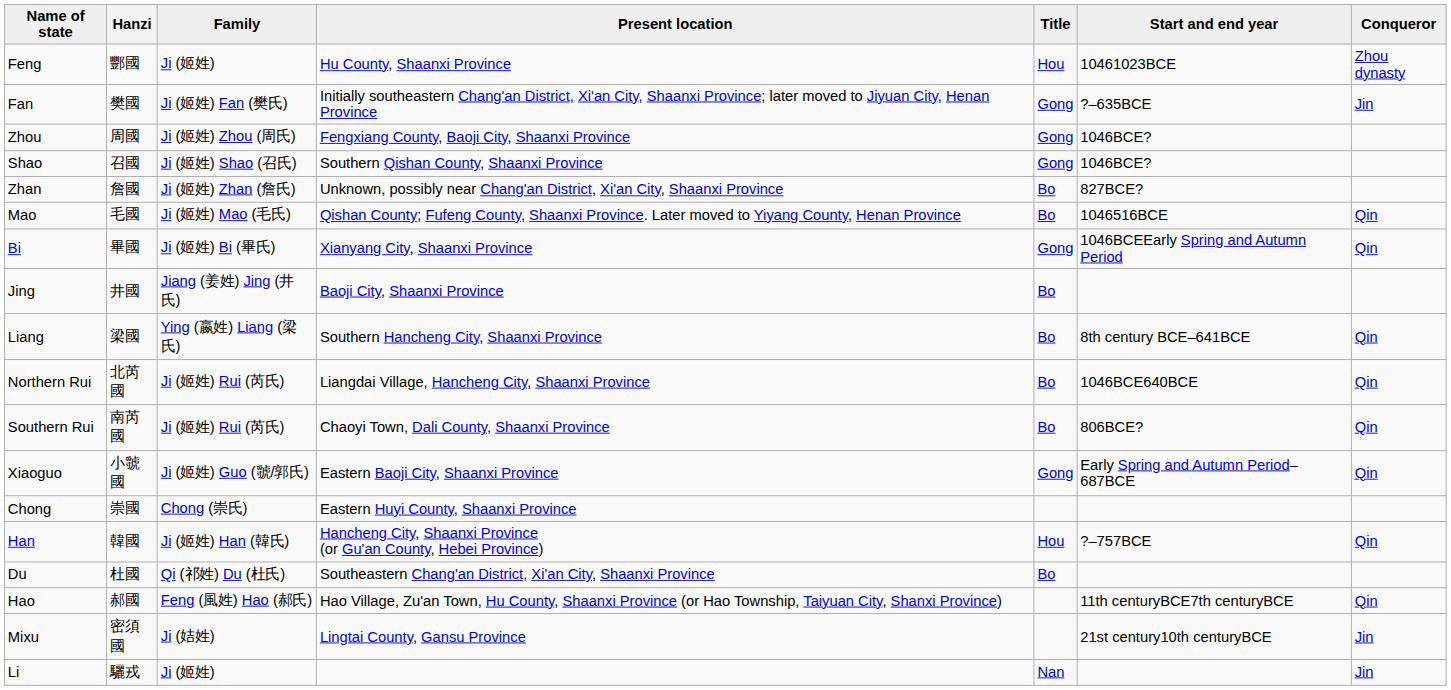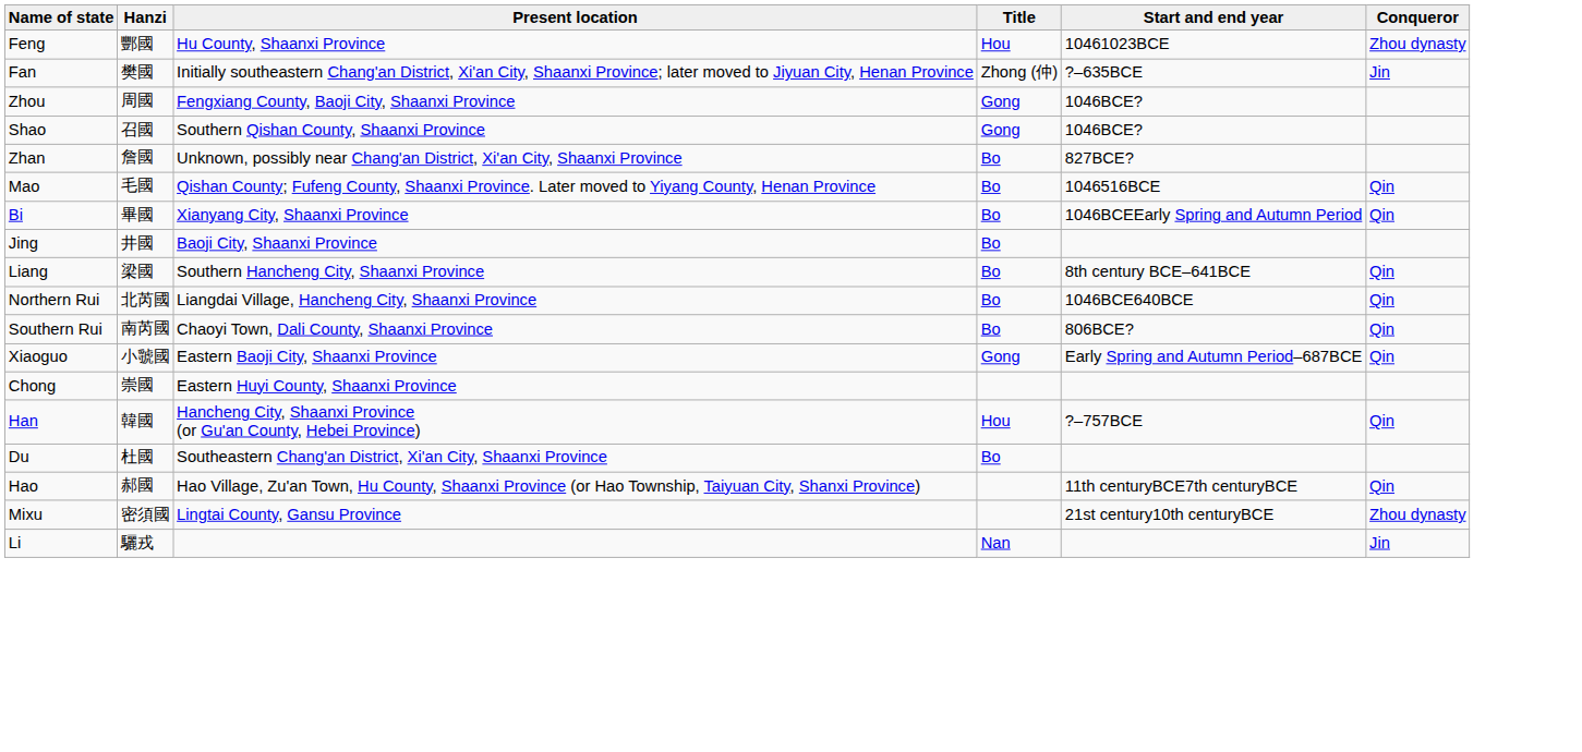- column: Family | Ji (姬姓) | Ji (姬姓) Fan (樊氏) | Ji (姬姓) Zhou (周氏) | Ji (姬姓) Shao (召氏) | Ji (姬姓) Zhan (詹氏) | Ji (姬姓) Mao (毛氏) | Ji (姬姓) Bi (畢氏) | Jiang (姜姓) Jing (井氏) | Ying (嬴姓) Liang (梁氏) | Ji (姬姓) Rui (芮氏) | Ji (姬姓) Rui (芮氏) | Ji (姬姓) Guo (虢/郭氏) | Chong (崇氏) | Ji (姬姓) Han (韓氏) | Qi (祁姓) Du (杜氏) | Feng (風姓) Hao (郝氏) | Ji (姞姓) | Ji (姬姓)
Fan | Title: Gong -> Zhong (仲)
Bi | Title: Gong -> Bo
Mixu | Conqueror: Jin -> Zhou dynasty
